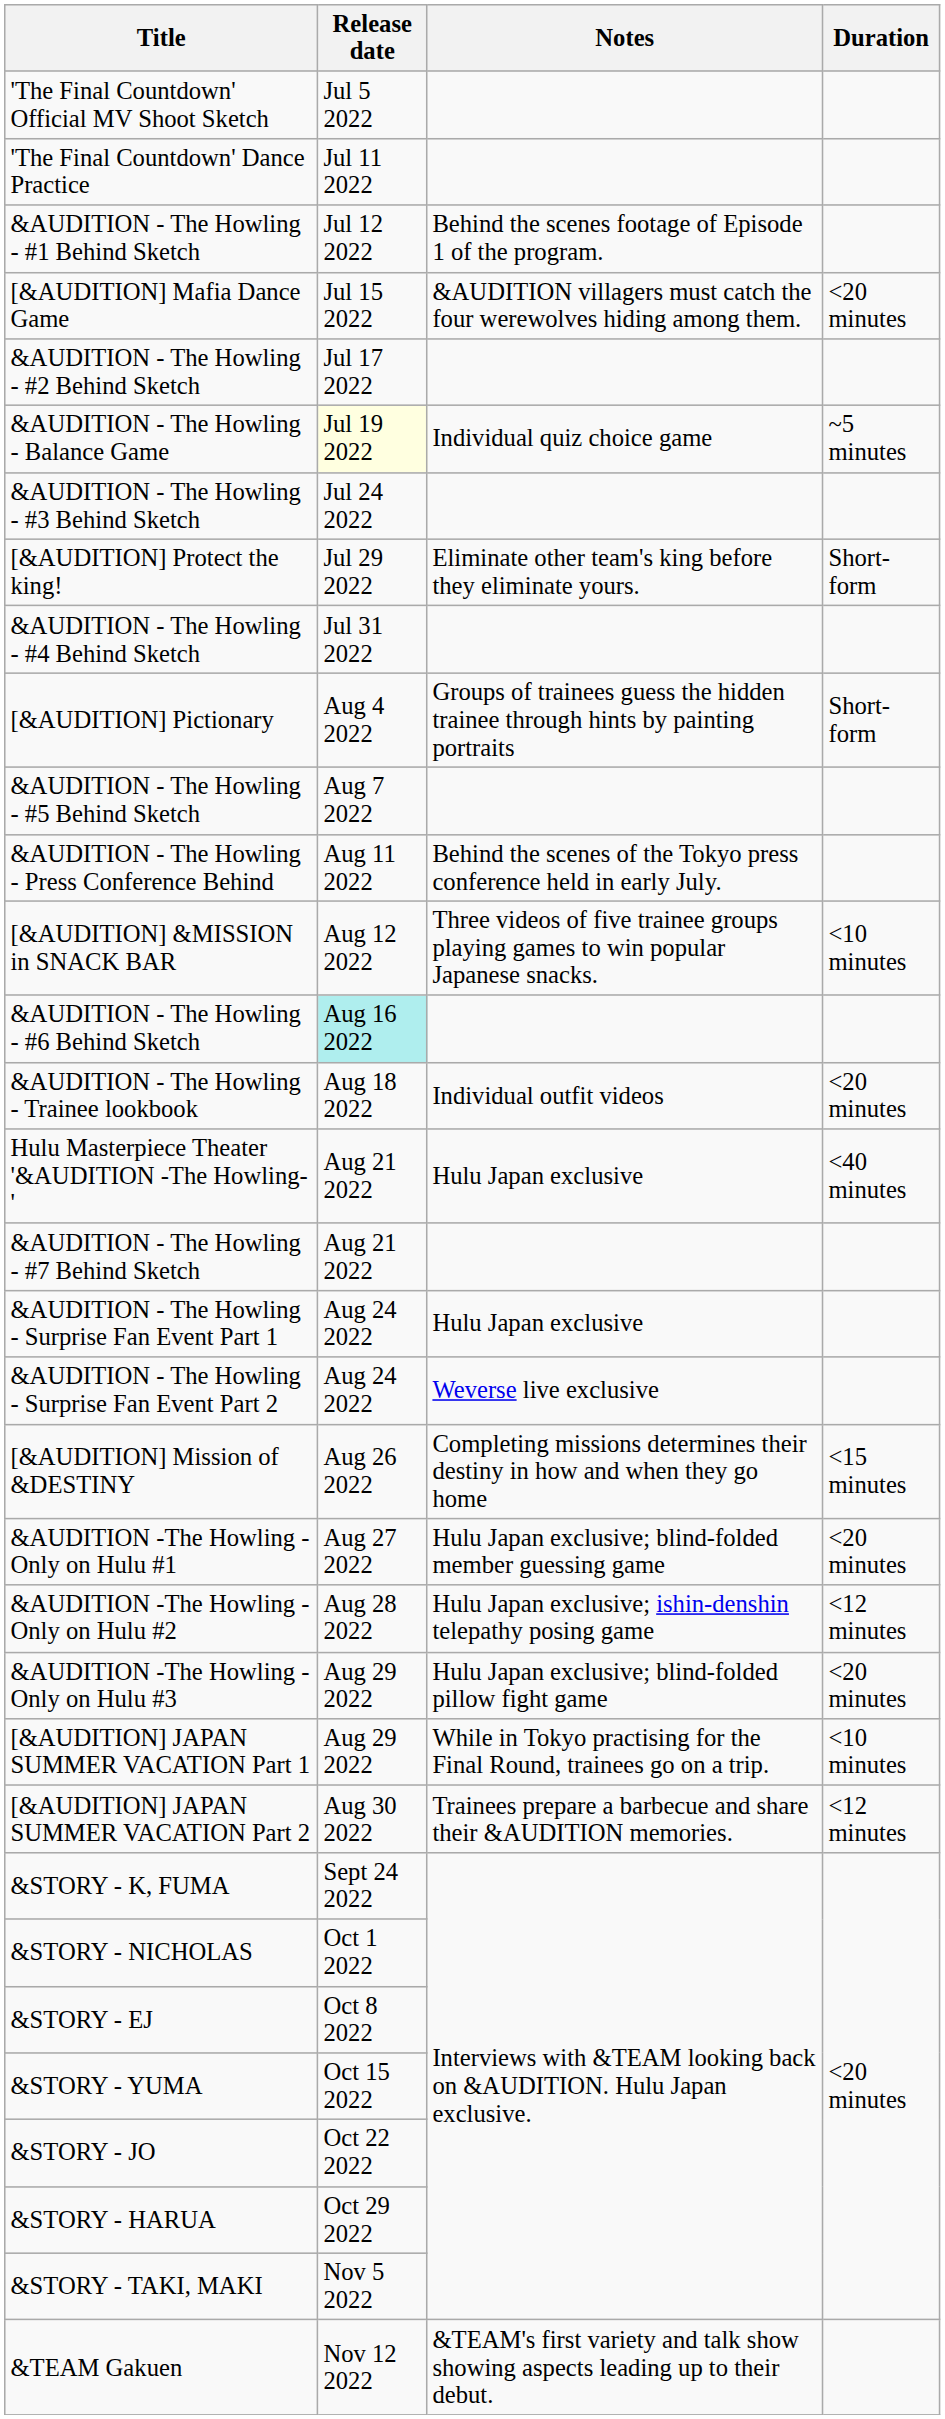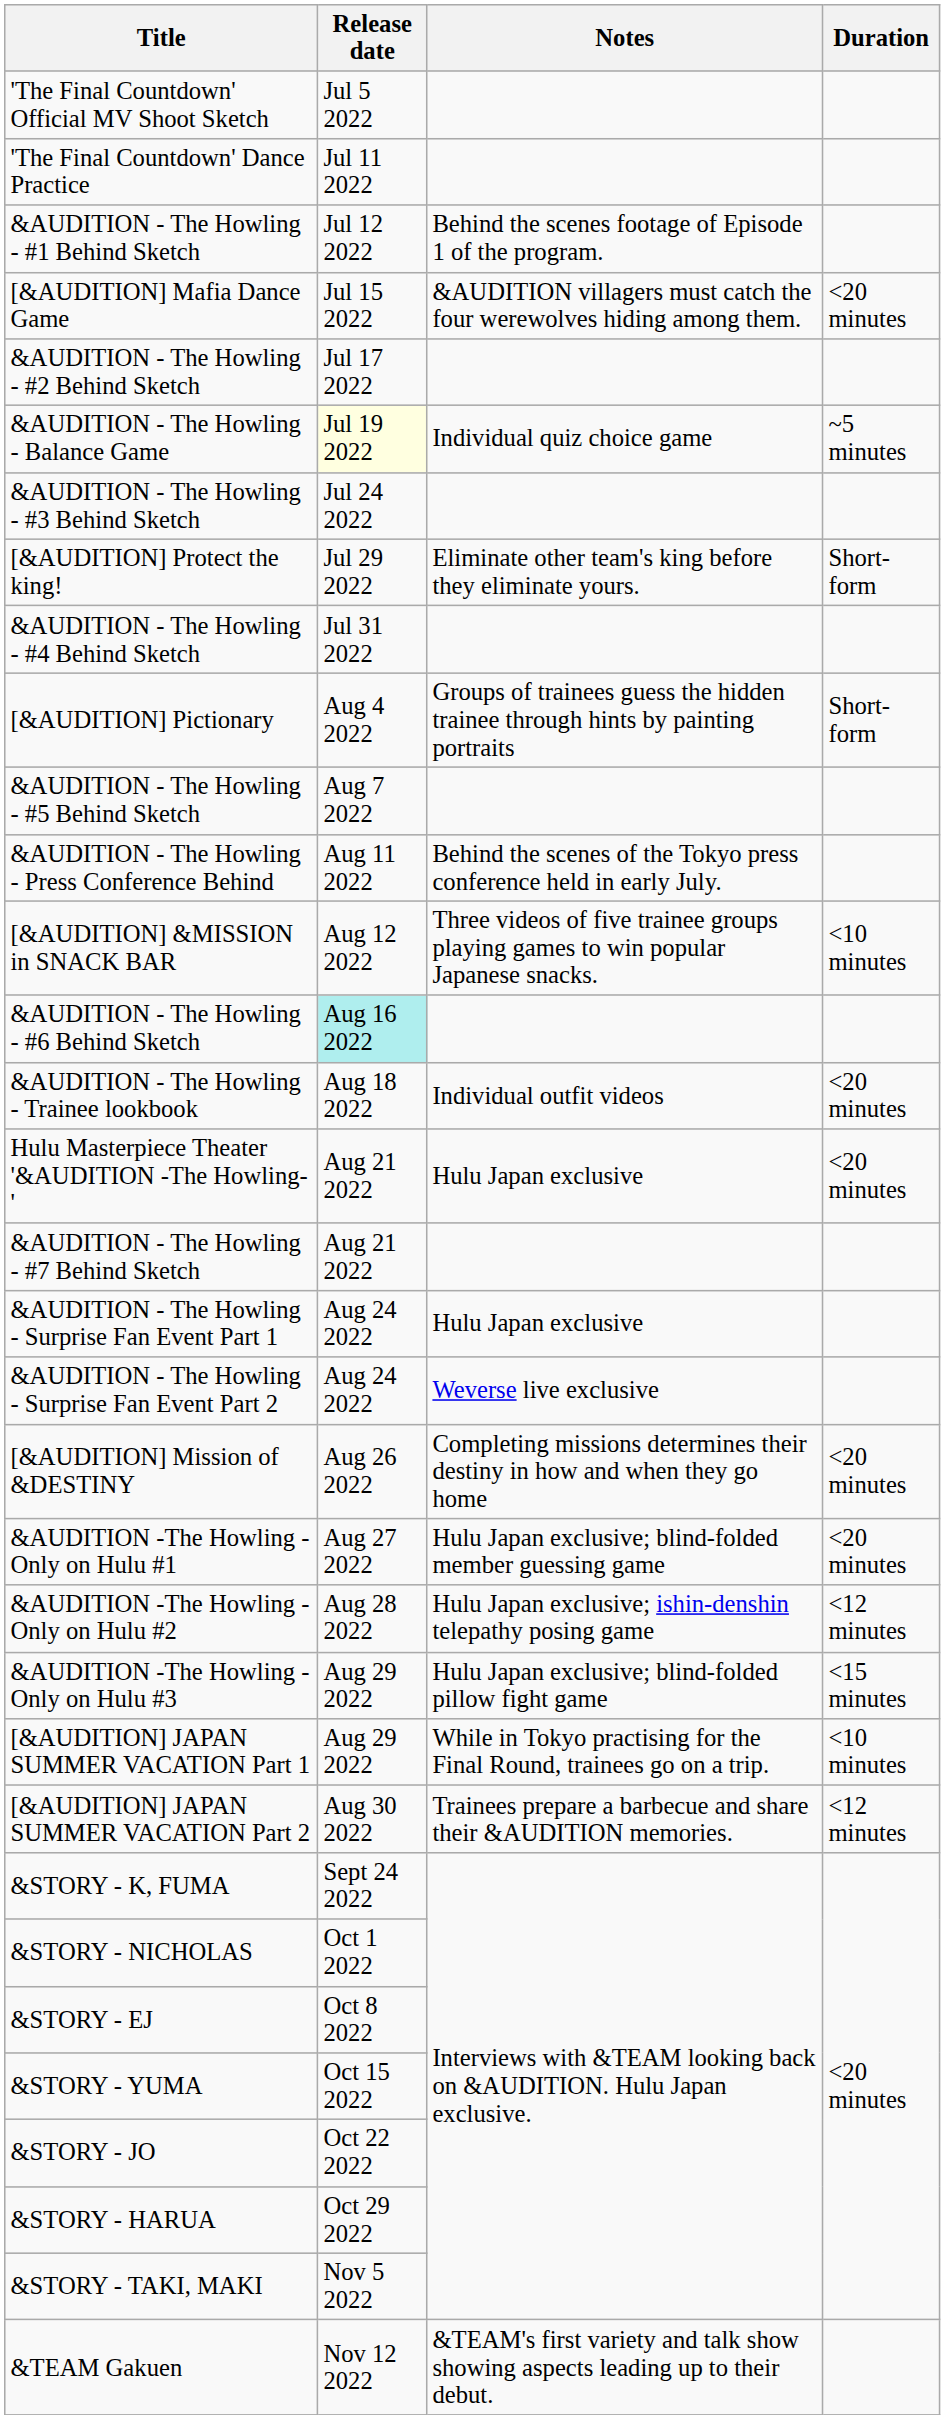Hulu Masterpiece Theater '&AUDITION -The Howling-' | Duration: <40 minutes -> <20 minutes
[&AUDITION] Mission of &DESTINY | Duration: <15 minutes -> <20 minutes
&AUDITION -The Howling - Only on Hulu #3 | Duration: <20 minutes -> <15 minutes
